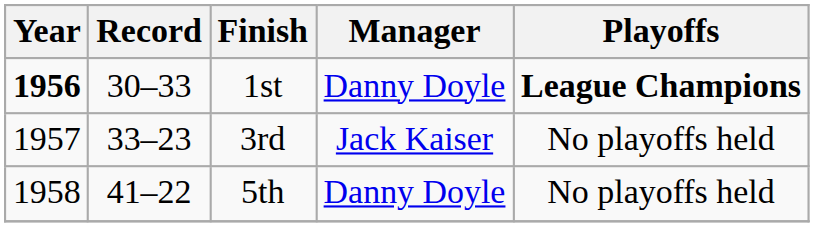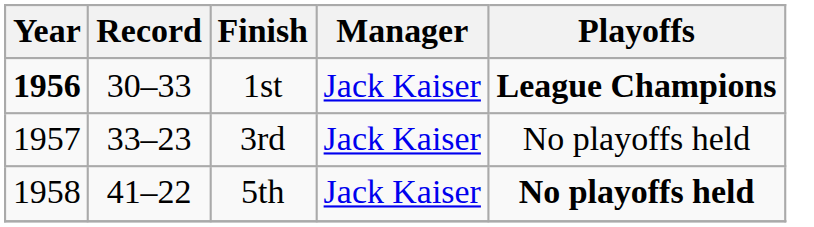1st | Manager: Danny Doyle -> Jack Kaiser
5th | Manager: Danny Doyle -> Jack Kaiser
5th | Playoffs: normal -> bold
